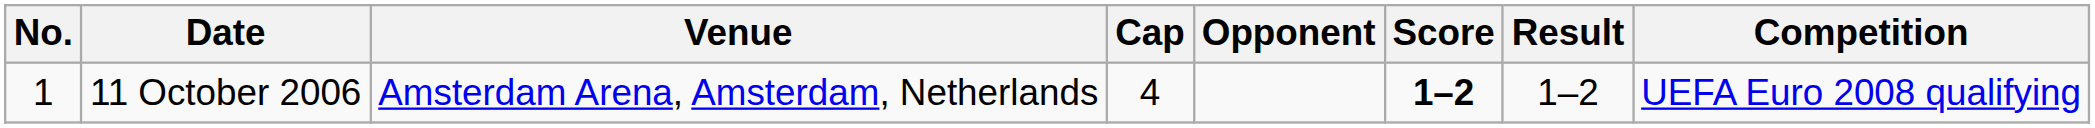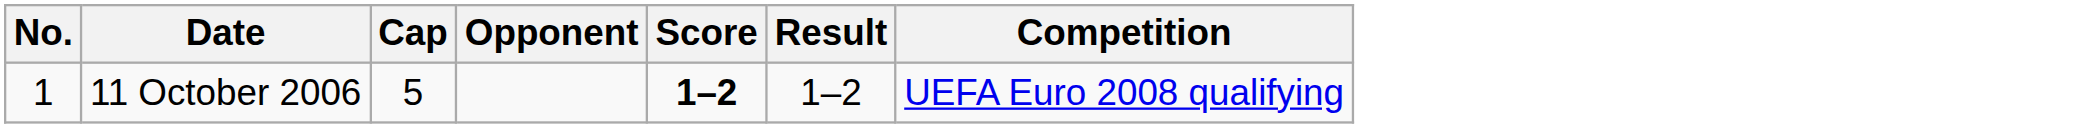- column: Venue | Amsterdam Arena, Amsterdam, Netherlands
11 October 2006 | Cap: 4 -> 5
